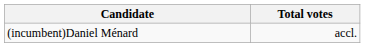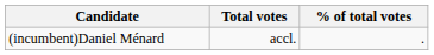+ column: % of total votes | .
